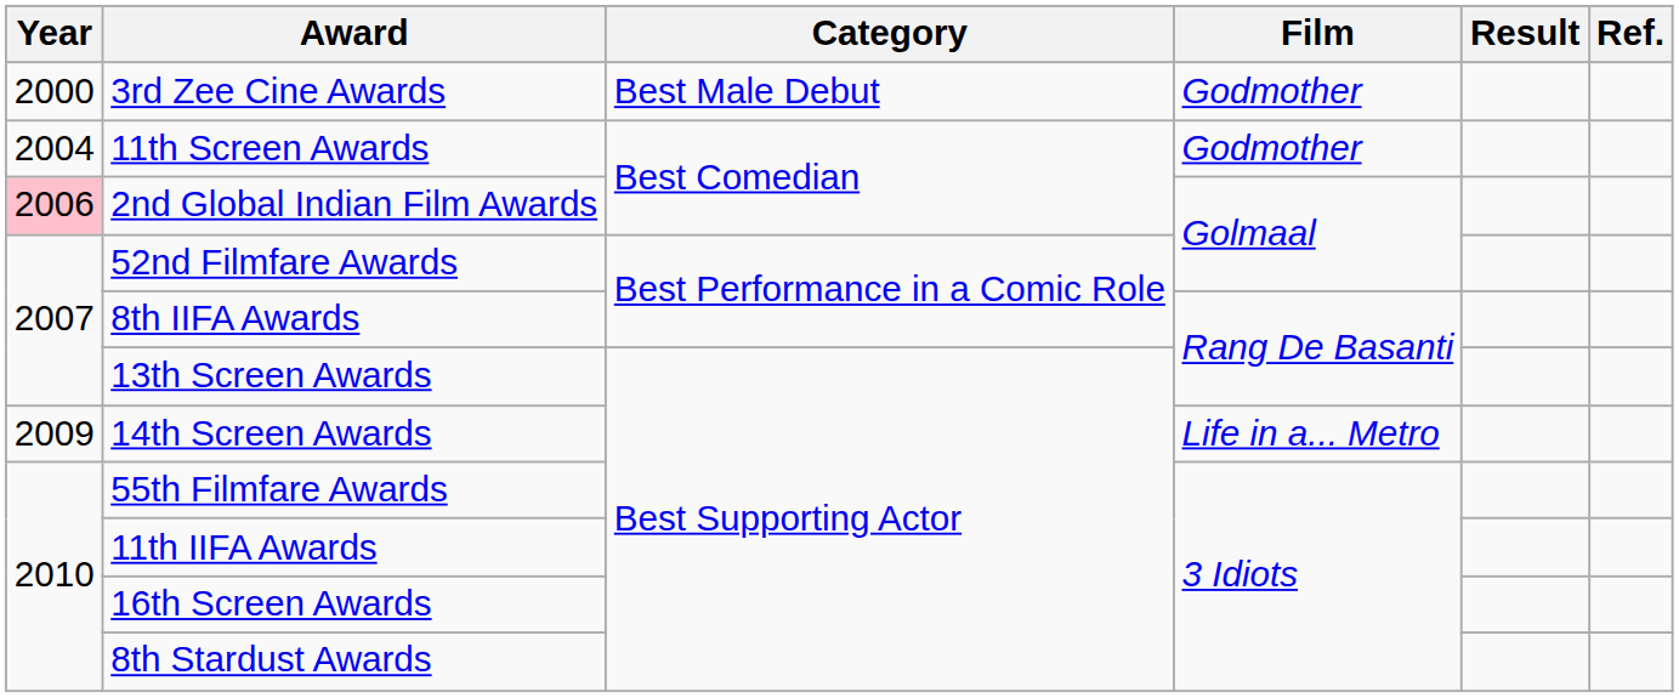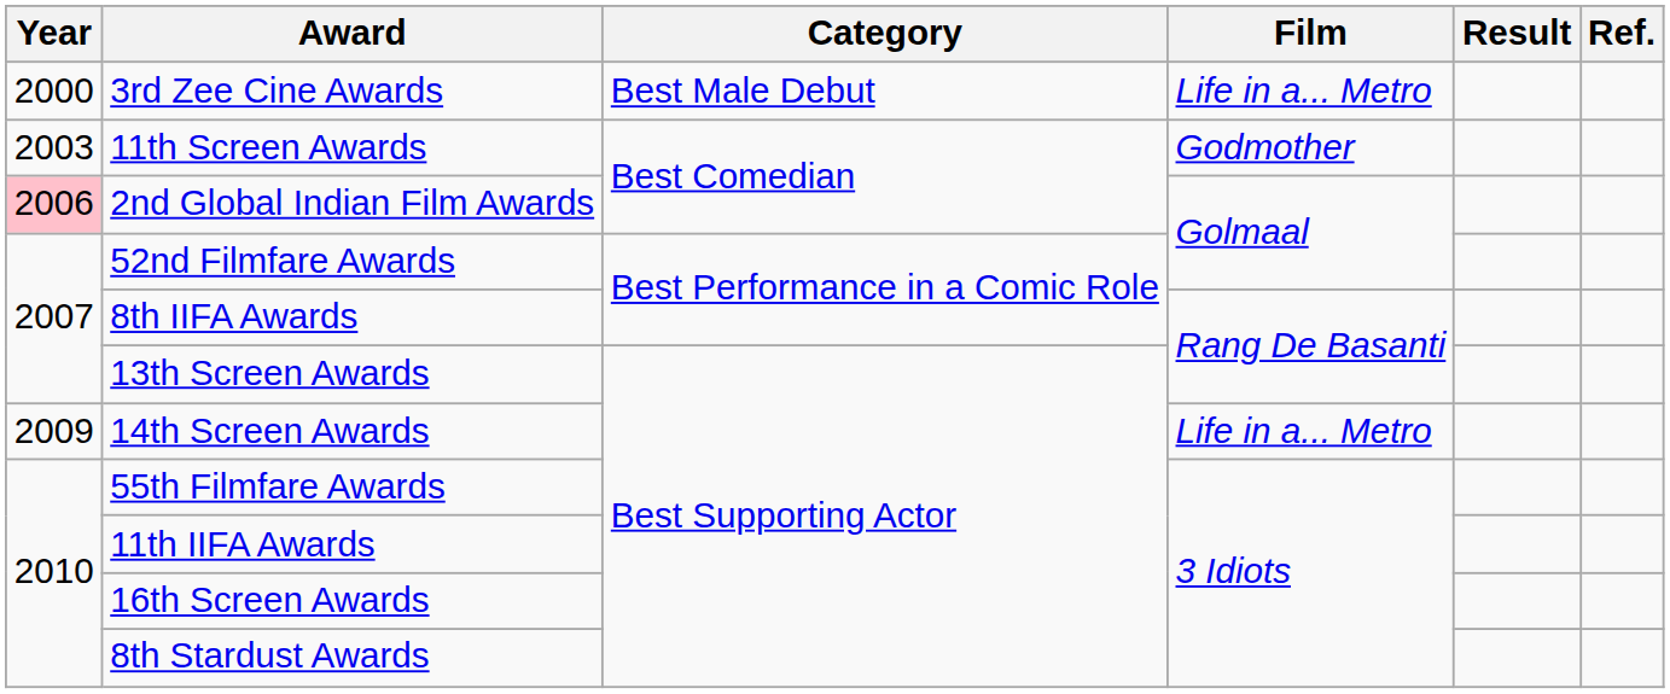3rd Zee Cine Awards | Film: Godmother -> Life in a... Metro
11th Screen Awards | Year: 2004 -> 2003
